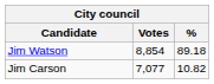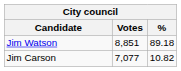Jim Watson | Votes: 8,854 -> 8,851
